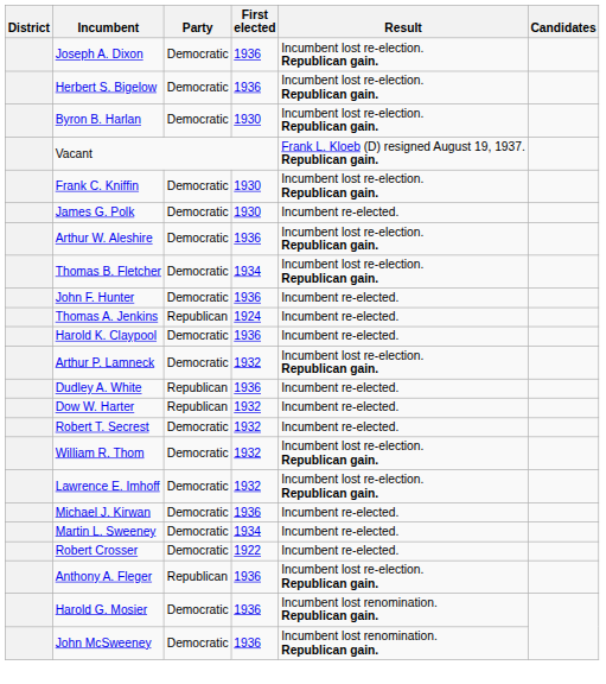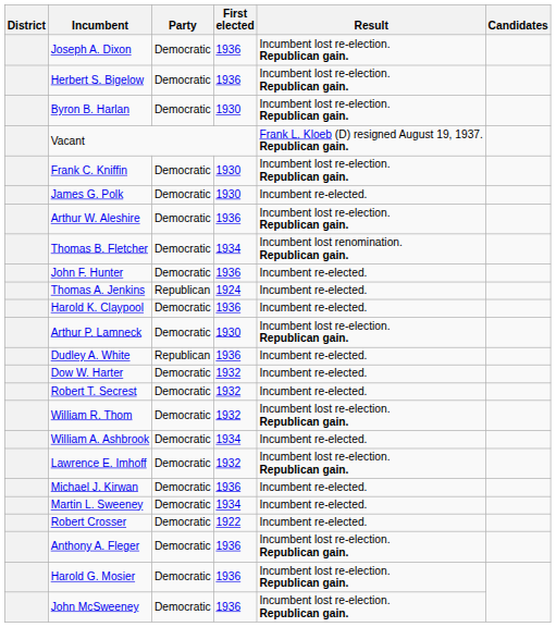Thomas B. Fletcher | Result: Incumbent lost re-election. Republican gain. -> Incumbent lost renomination. Republican gain.
Arthur P. Lamneck | First elected: 1932 -> 1930
Dow W. Harter | Party: Republican -> Democratic
+ row: William A. Ashbrook | Democratic | 1934 | Incumbent re-elected.
Anthony A. Fleger | Party: Republican -> Democratic
Harold G. Mosier | Result: Incumbent lost renomination. Republican gain. -> Incumbent lost re-election. Republican gain.
John McSweeney | Result: Incumbent lost renomination. Republican gain. -> Incumbent lost re-election. Republican gain.
